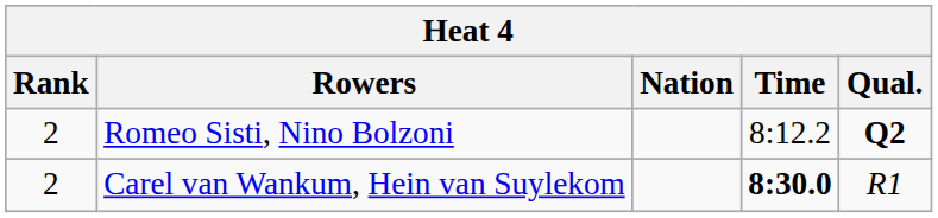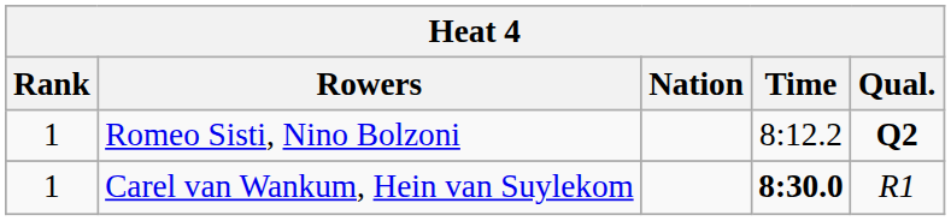Romeo Sisti, Nino Bolzoni | Rank: 2 -> 1
Carel van Wankum, Hein van Suylekom | Rank: 2 -> 1
